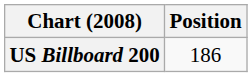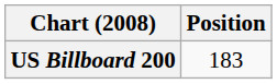US Billboard 200 | Position: 186 -> 183
